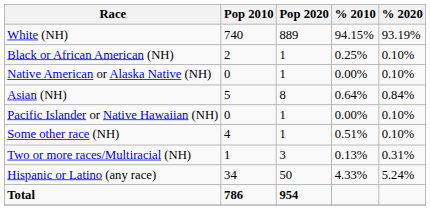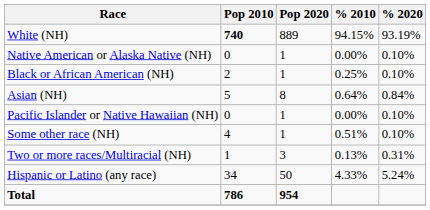White (NH) | Pop 2010: normal -> bold
rows swapped: Black or African American (NH) <-> Native American or Alaska Native (NH)
